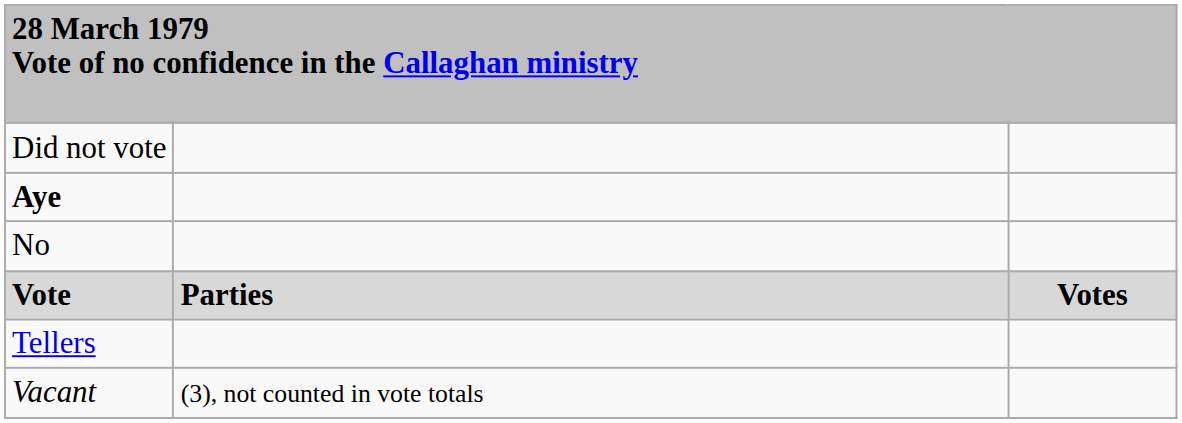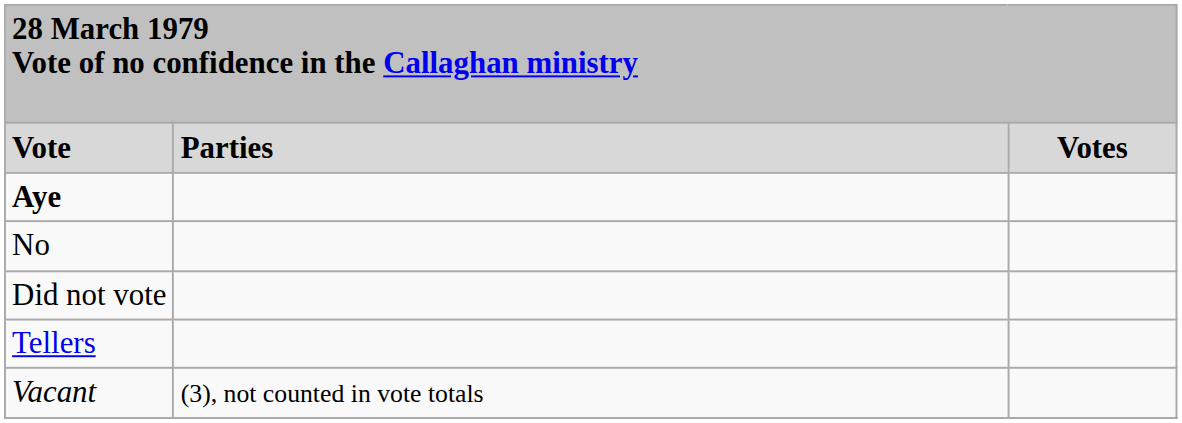rows swapped: Vote <-> Did not vote
